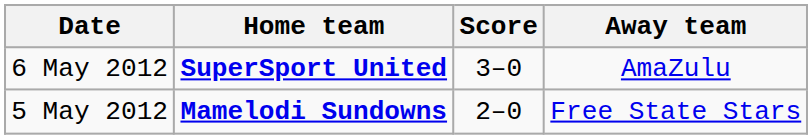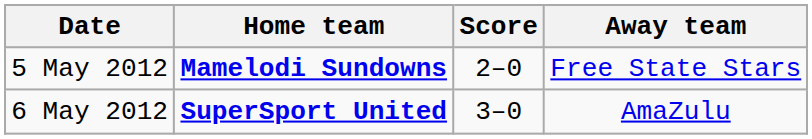rows swapped: 5 May 2012 <-> 6 May 2012
